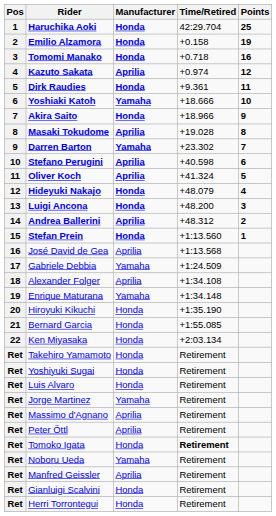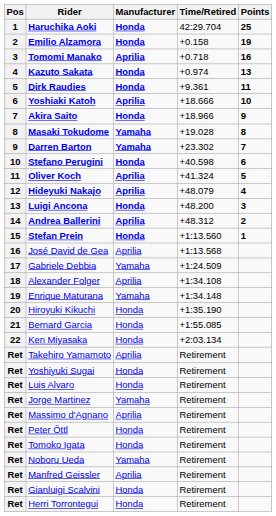Tomomi Manako | Manufacturer: Honda -> Aprilia
Kazuto Sakata | Manufacturer: Aprilia -> Honda
Kazuto Sakata | Points: 12 -> 13
Yoshiaki Katoh | Manufacturer: Yamaha -> Aprilia
Masaki Tokudome | Manufacturer: Aprilia -> Yamaha
Stefano Perugini | Manufacturer: Aprilia -> Honda
Hideyuki Nakajo | Manufacturer: Honda -> Aprilia
Takehiro Yamamoto | Manufacturer: Honda -> Aprilia
Peter Öttl | Manufacturer: Aprilia -> Honda
Tomoko Igata | Time/Retired: bold -> normal
